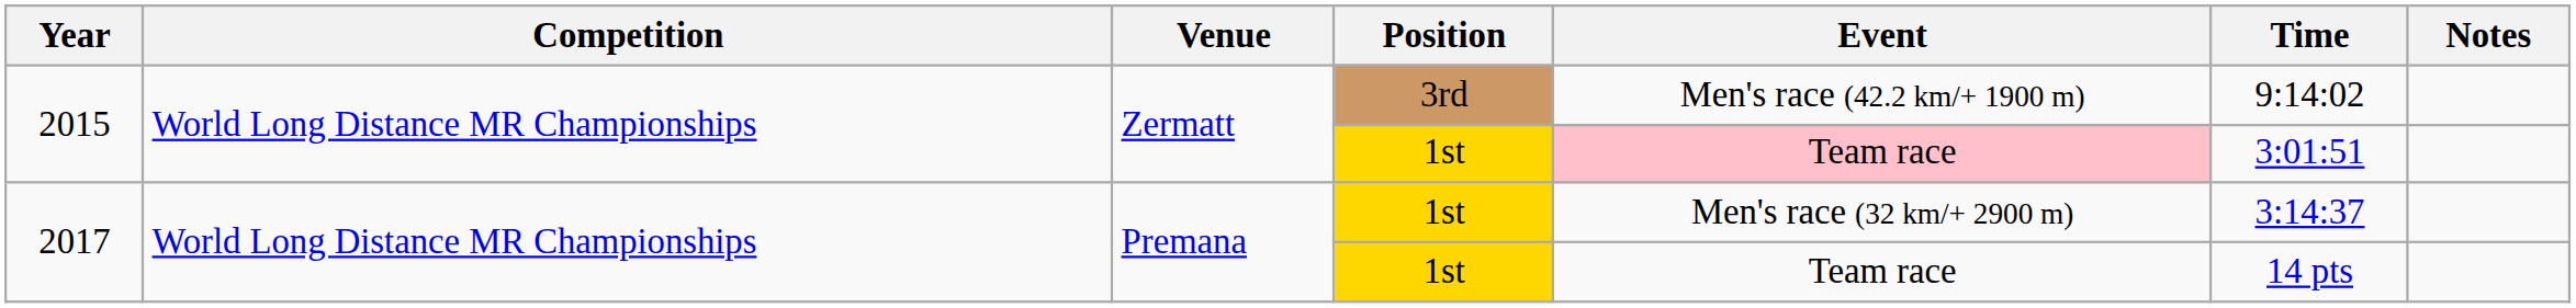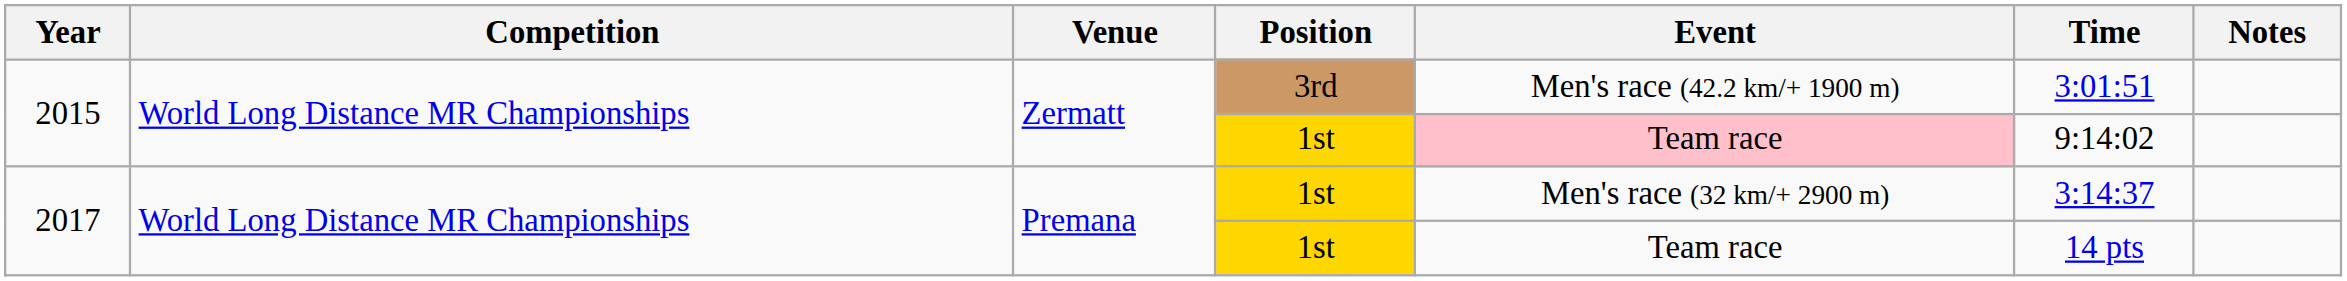2015 / 3rd | Time: 9:14:02 -> 3:01:51
2015 / 1st | Time: 3:01:51 -> 9:14:02
